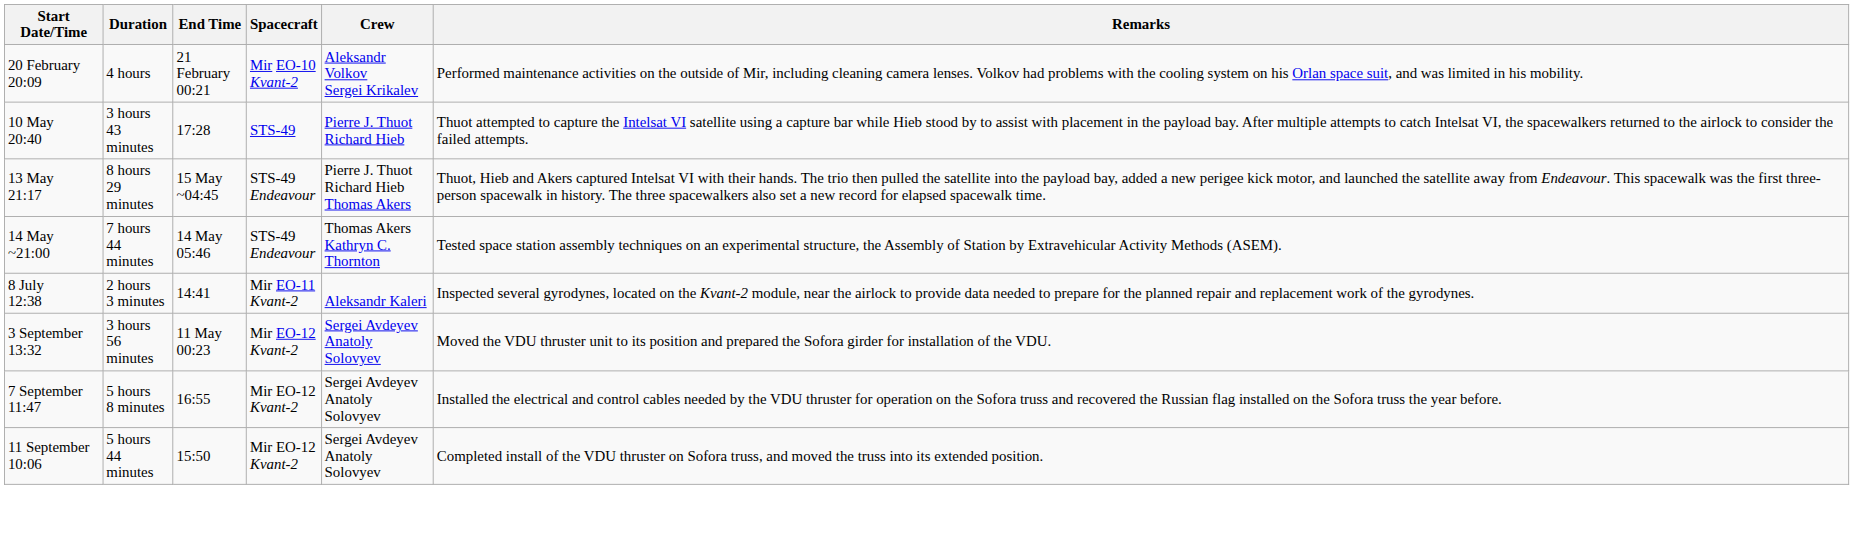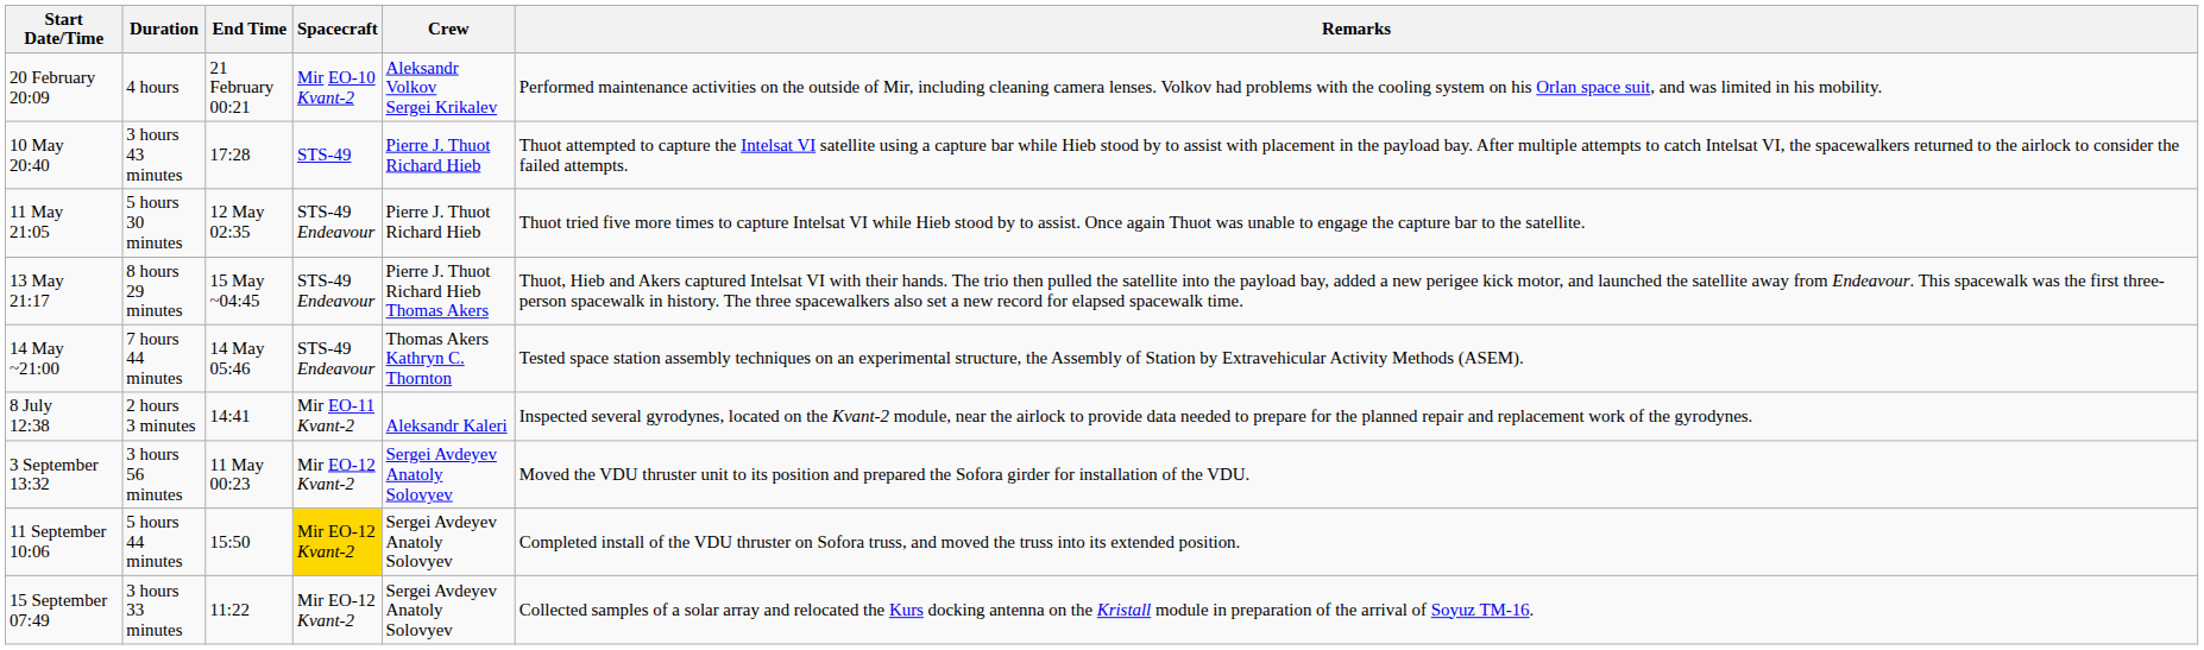+ row: 11 May 21:05 | 5 hours 30 minutes | 12 May 02:35 | STS-49 Endeavour | Pierre J. Thuot Richard Hieb | Thuot tried five more times to capture Intelsat VI while Hieb stood by to assist. Once again Thuot was unable to engage the capture bar to the satellite.
- row: 7 September 11:47 | 5 hours 8 minutes | 16:55 | Mir EO-12 Kvant-2 | Sergei Avdeyev Anatoly Solovyev | Installed the electrical and control cables needed by the VDU thruster for operation on the Sofora truss and recovered the Russian flag installed on the Sofora truss the year before.
11 September 10:06 | Spacecraft: no background -> gold background
+ row: 15 September 07:49 | 3 hours 33 minutes | 11:22 | Mir EO-12 Kvant-2 | Sergei Avdeyev Anatoly Solovyev | Collected samples of a solar array and relocated the Kurs docking antenna on the Kristall module in preparation of the arrival of Soyuz TM-16.
